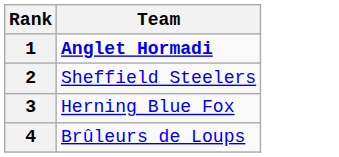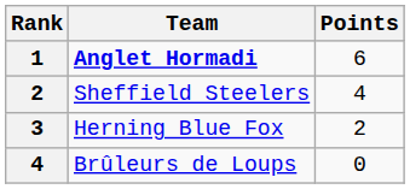+ column: Points | 6 | 4 | 2 | 0
